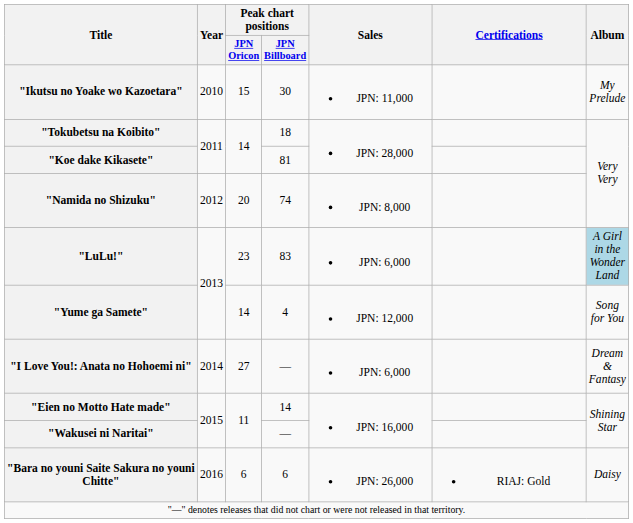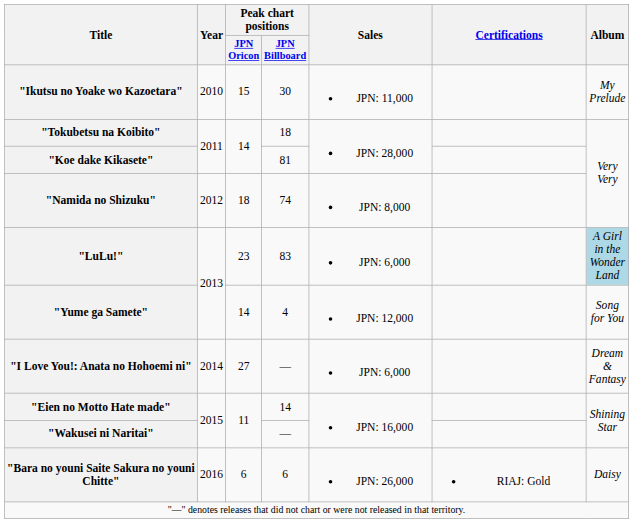"Namida no Shizuku" | Peak chart positions / JPN Oricon: 20 -> 18
